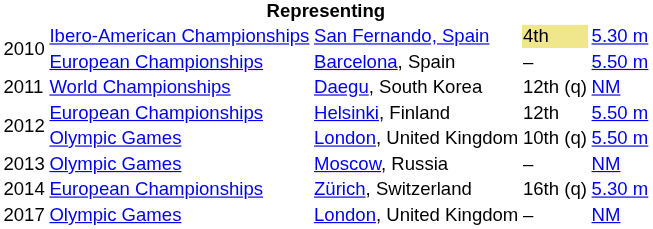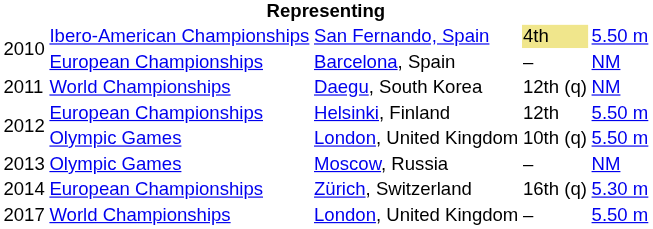San Fernando, Spain | column 5: 5.30 m -> 5.50 m
Barcelona, Spain | column 5: 5.50 m -> NM
2017 / London, United Kingdom | column 2: Olympic Games -> World Championships
2017 / London, United Kingdom | column 5: NM -> 5.50 m
